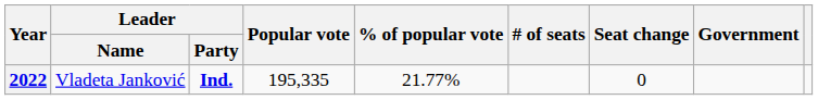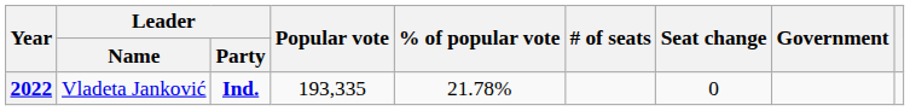2022 | Popular vote: 195,335 -> 193,335
2022 | % of popular vote: 21.77% -> 21.78%
